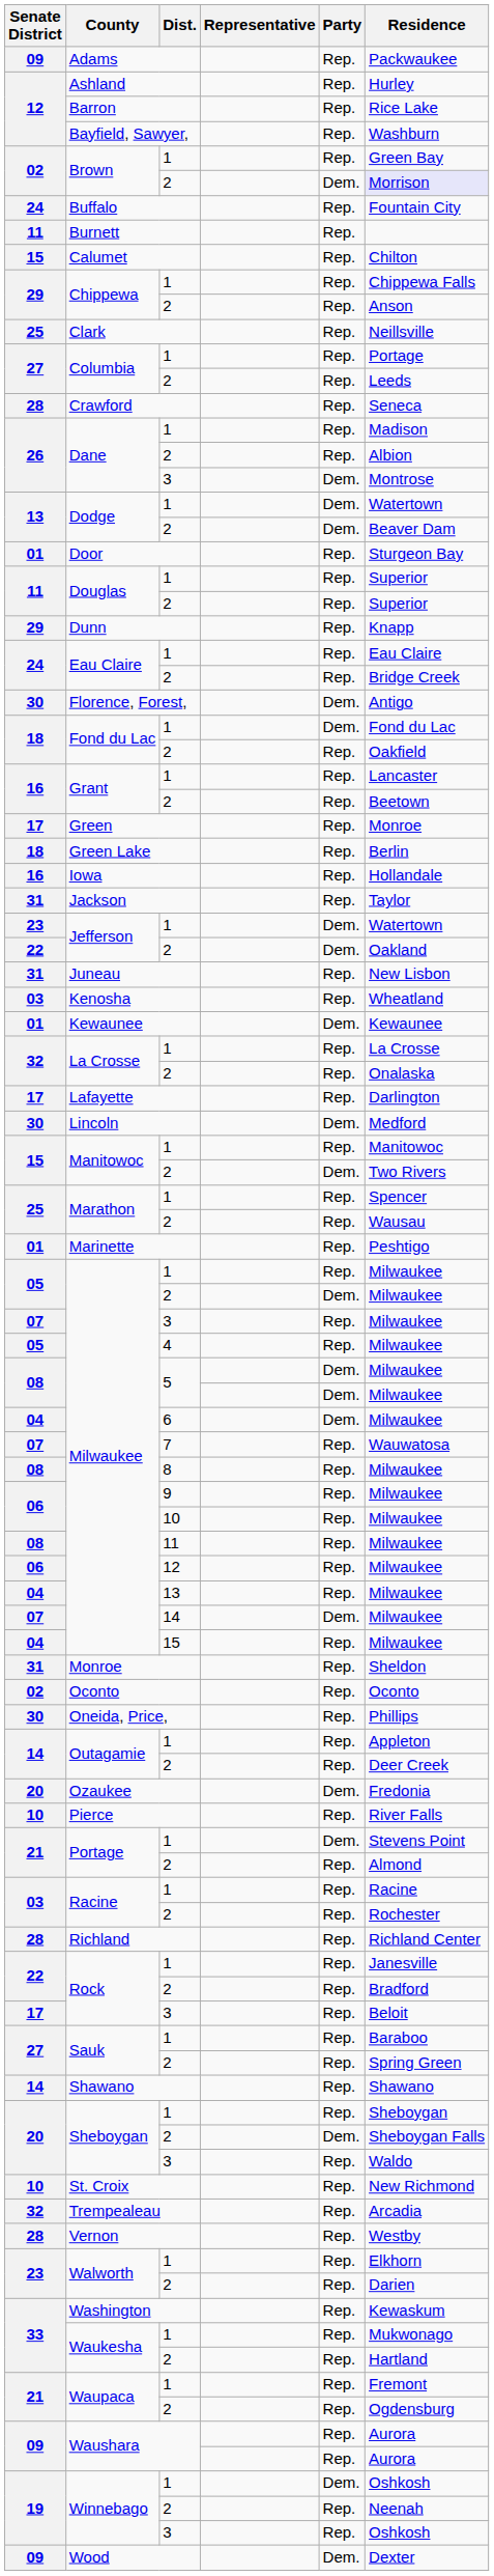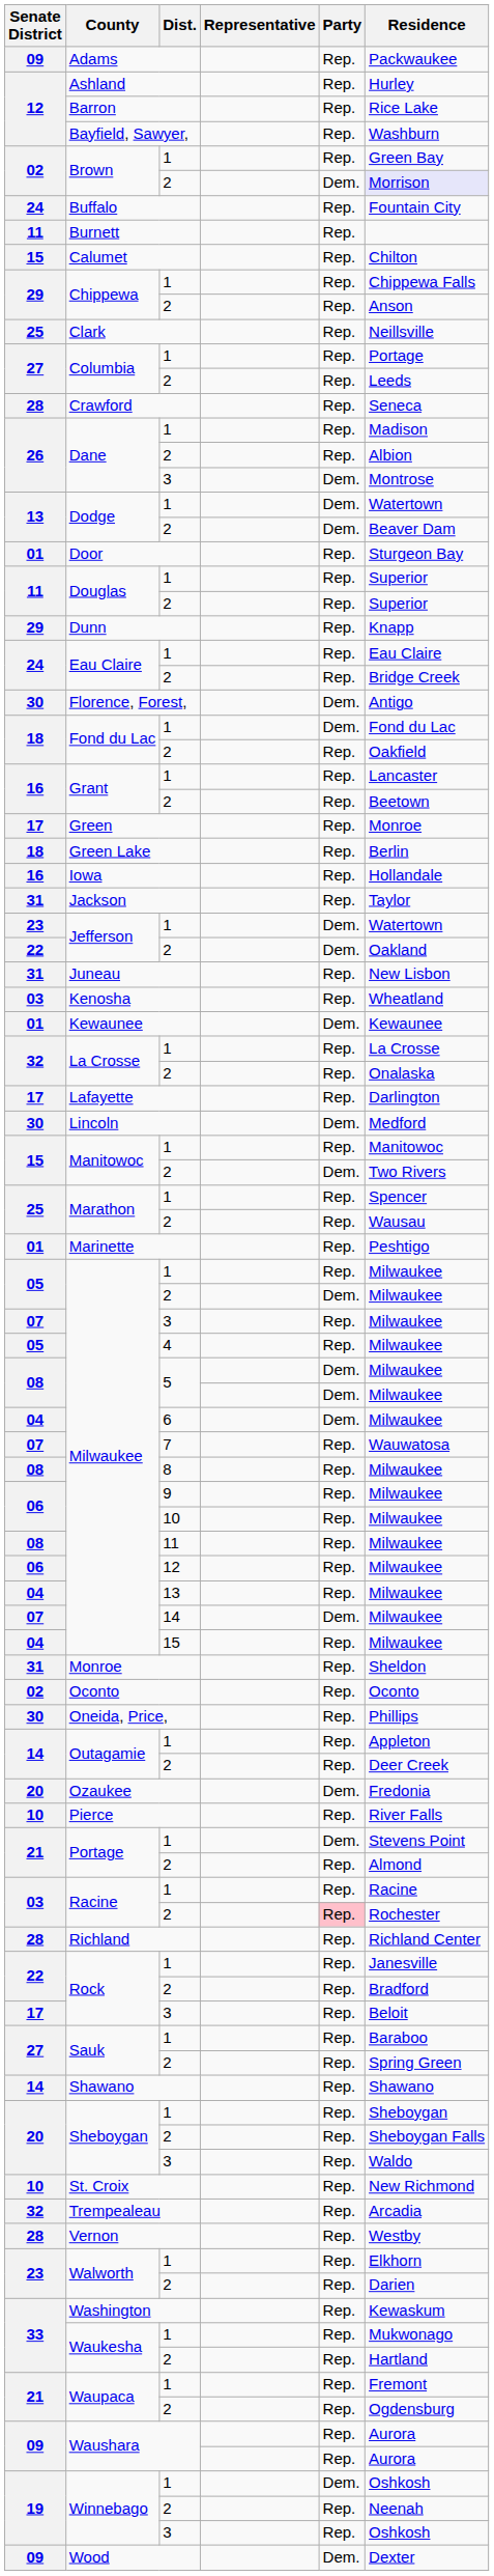Racine / 2 | Party: no background -> pink background
Sheboygan / 2 | Party: Dem. -> Rep.
